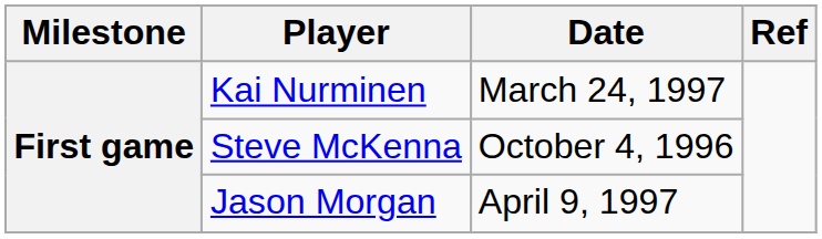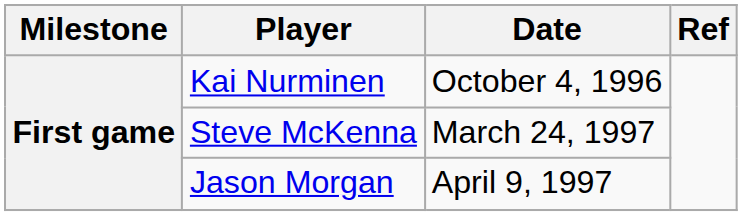Kai Nurminen | Date: March 24, 1997 -> October 4, 1996
Steve McKenna | Date: October 4, 1996 -> March 24, 1997
